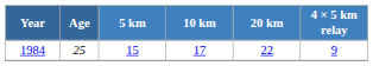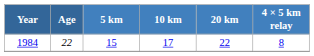1984 | Age: 25 -> 22
1984 | 4 × 5 km relay: 9 -> 8
